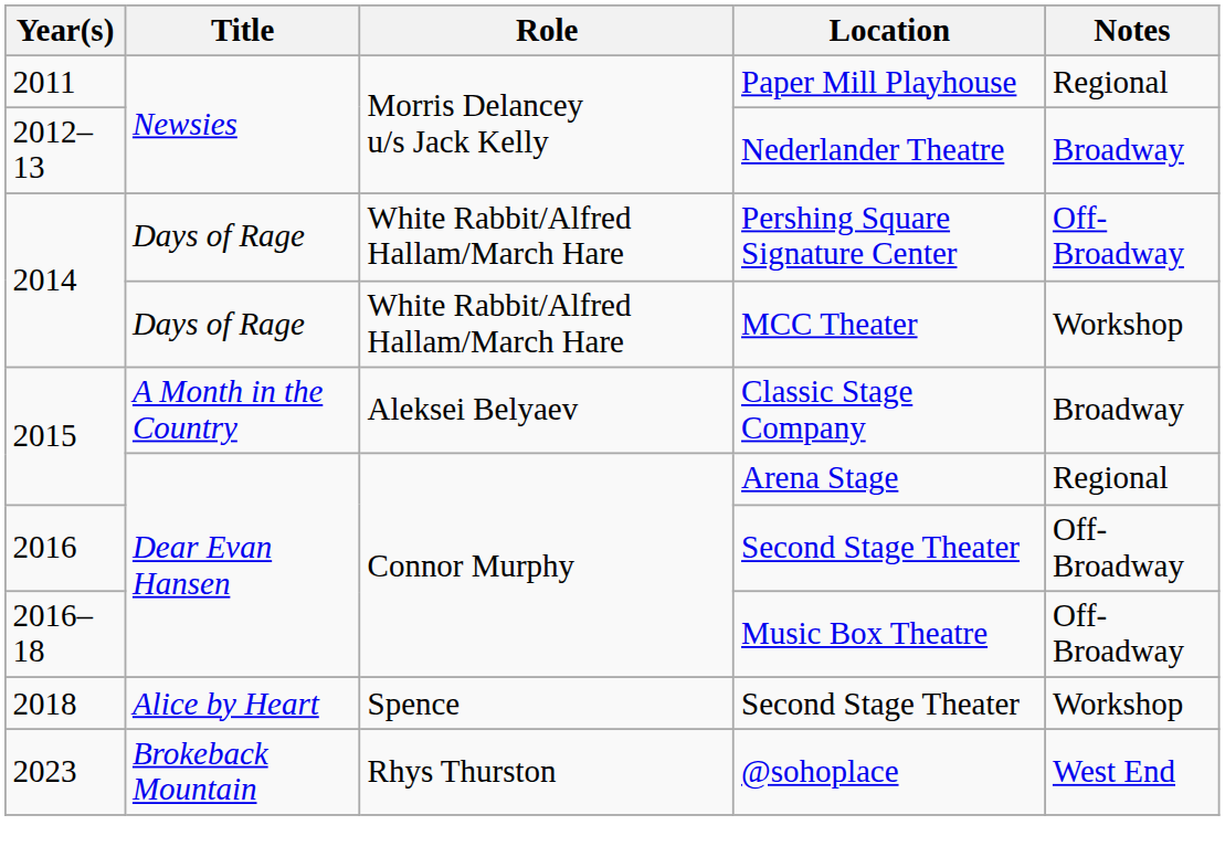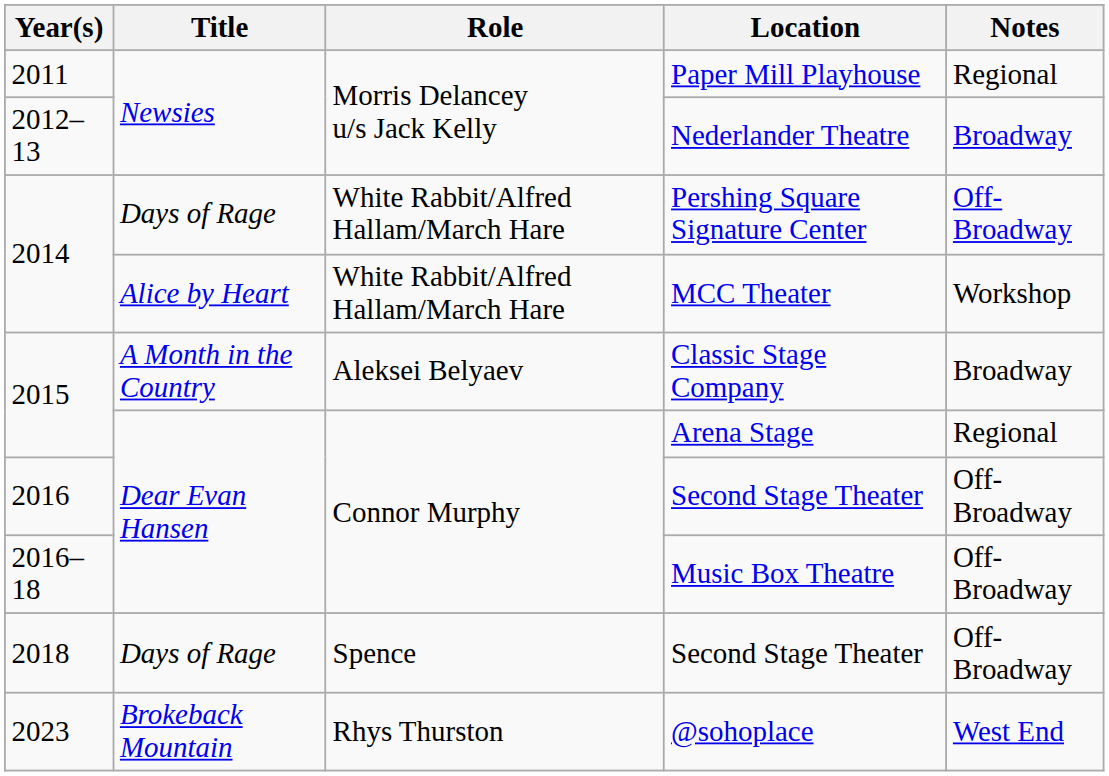MCC Theater | Title: Days of Rage -> Alice by Heart
2018 / Second Stage Theater | Title: Alice by Heart -> Days of Rage
2018 / Second Stage Theater | Notes: Workshop -> Off-Broadway
